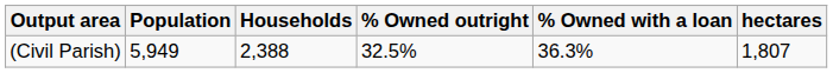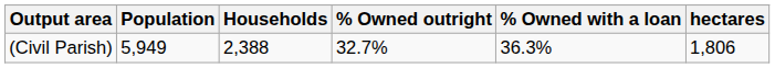(Civil Parish) | % Owned outright: 32.5% -> 32.7%
(Civil Parish) | hectares: 1,807 -> 1,806
